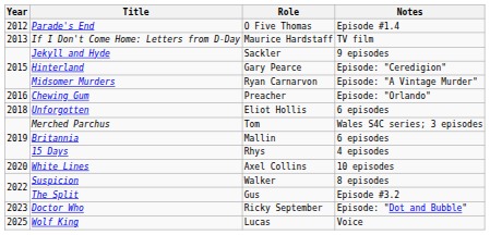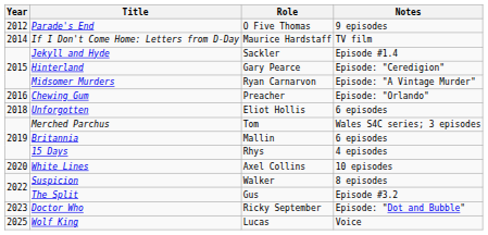Parade's End | Notes: Episode #1.4 -> 9 episodes
If I Don't Come Home: Letters from D-Day | Year: 2013 -> 2014
Jekyll and Hyde | Notes: 9 episodes -> Episode #1.4
